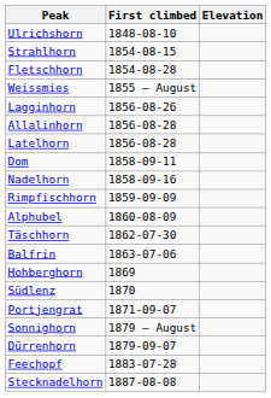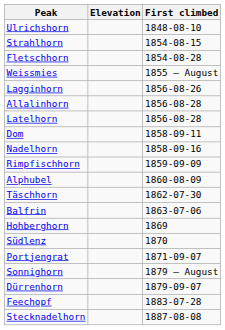columns swapped: Elevation <-> First climbed
